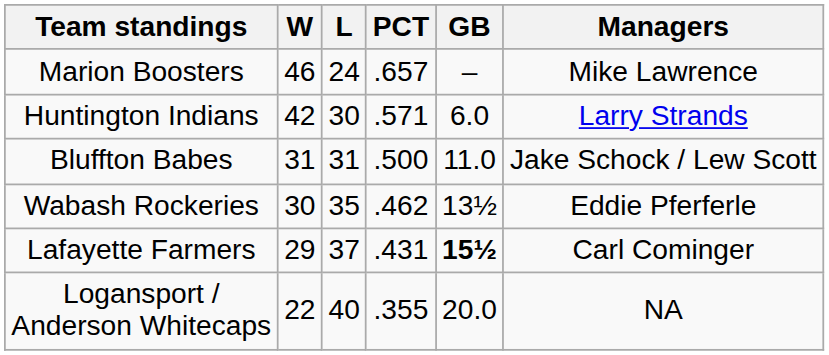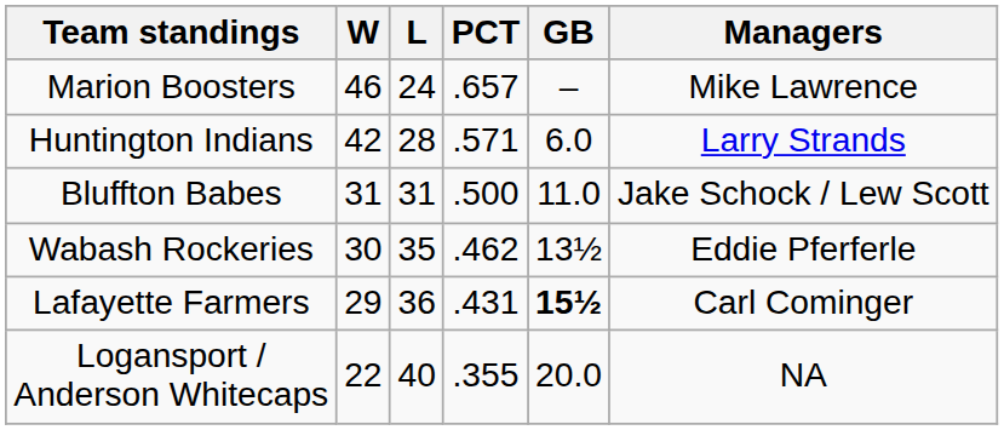Huntington Indians | L: 30 -> 28
Lafayette Farmers | L: 37 -> 36
